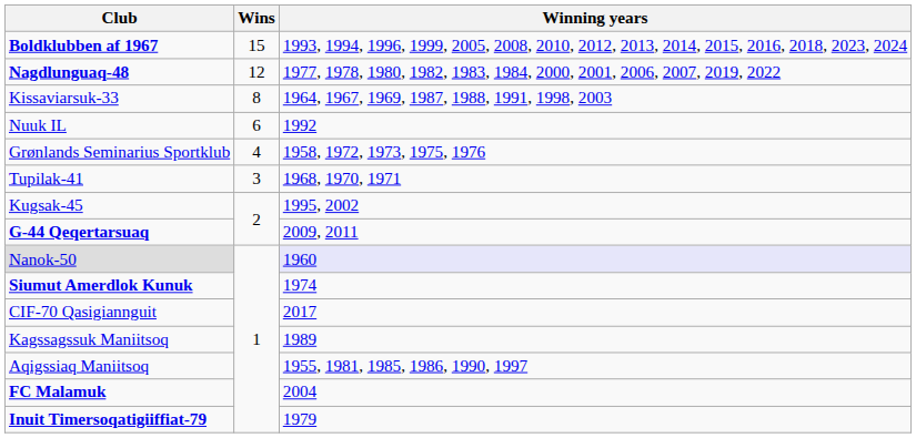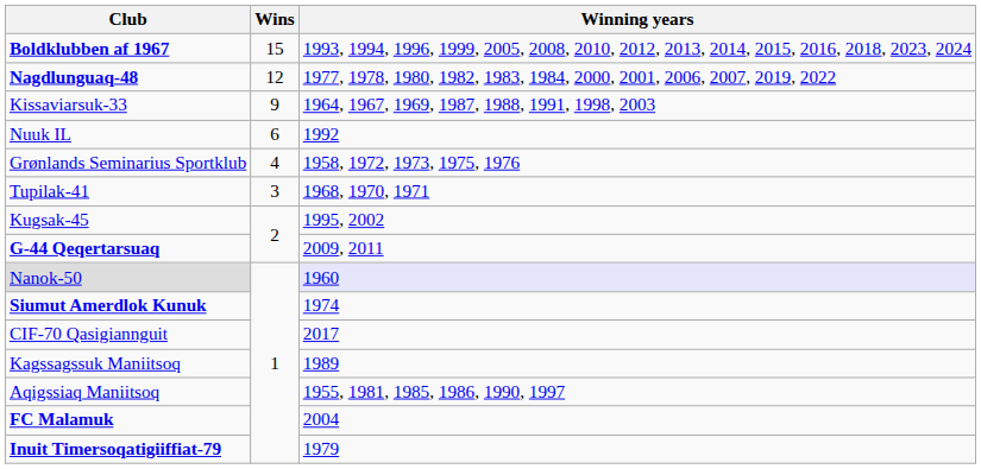Kissaviarsuk-33 | Wins: 8 -> 9
